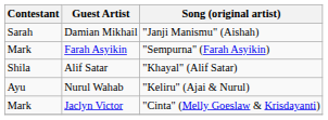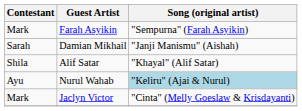rows swapped: Damian Mikhail <-> Farah Asyikin
Nurul Wahab | Song (original artist): no background -> lightblue background
